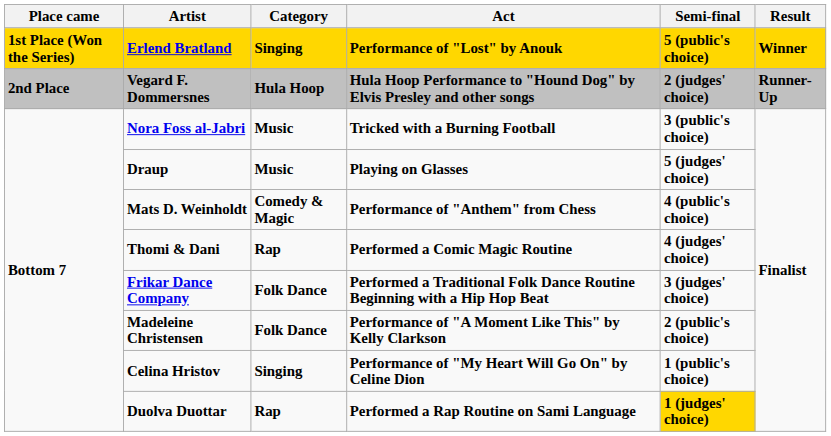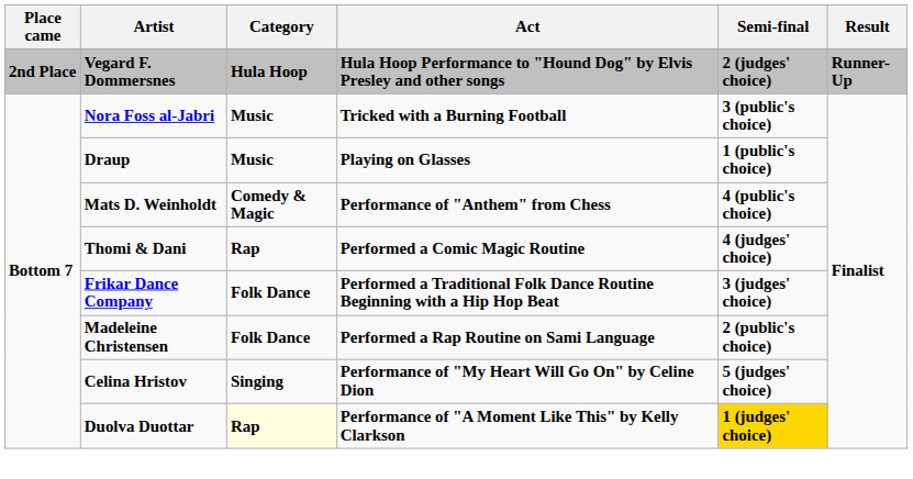- row: 1st Place (Won the Series) | Erlend Bratland | Singing | Performance of "Lost" by Anouk | 5 (public's choice) | Winner
Draup | Semi-final: 5 (judges' choice) -> 1 (public's choice)
Madeleine Christensen | Act: Performance of "A Moment Like This" by Kelly Clarkson -> Performed a Rap Routine on Sami Language
Celina Hristov | Semi-final: 1 (public's choice) -> 5 (judges' choice)
Duolva Duottar | Category: no background -> lightyellow background
Duolva Duottar | Act: Performed a Rap Routine on Sami Language -> Performance of "A Moment Like This" by Kelly Clarkson
